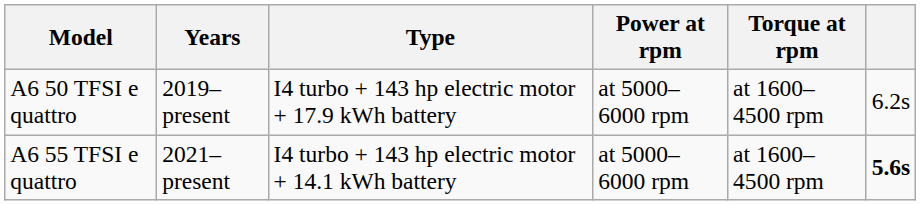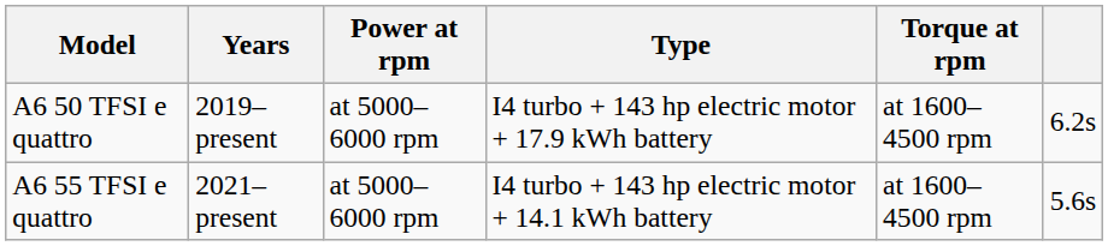columns swapped: Type <-> Power at rpm
A6 55 TFSI e quattro | column 6: bold -> normal
